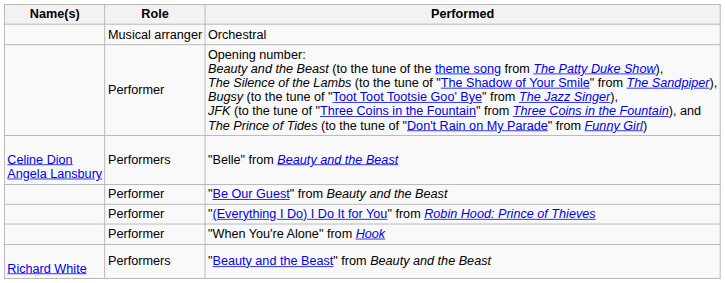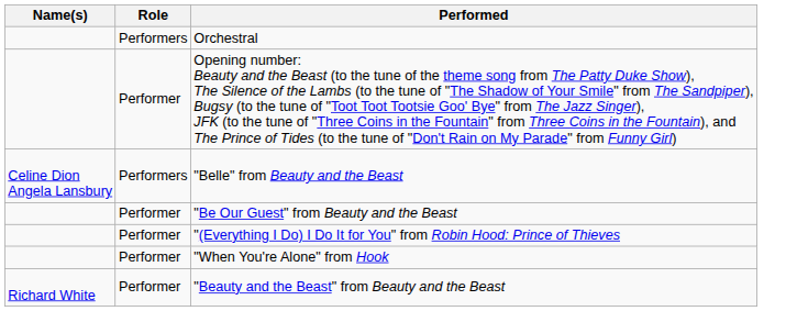Orchestral | Role: Musical arranger -> Performers
"Beauty and the Beast" from Beauty and the Beast | Role: Performers -> Performer
